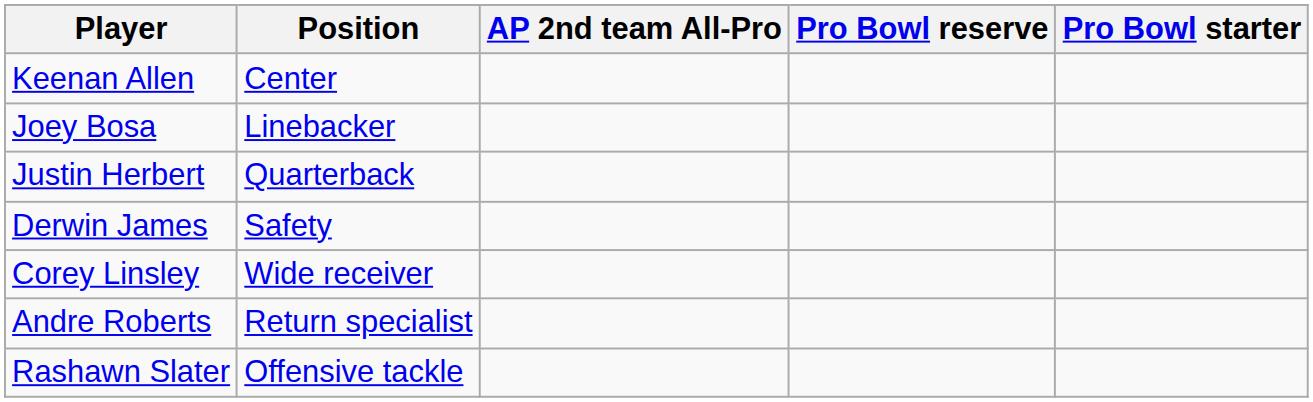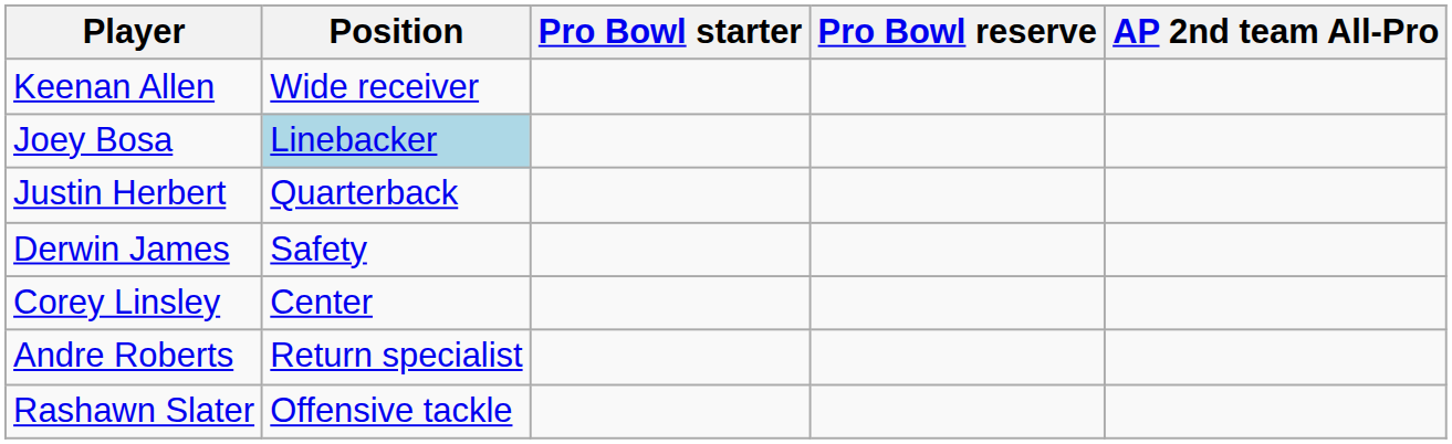columns swapped: Pro Bowl starter <-> AP 2nd team All-Pro
Keenan Allen | Position: Center -> Wide receiver
Joey Bosa | Position: no background -> lightblue background
Corey Linsley | Position: Wide receiver -> Center
